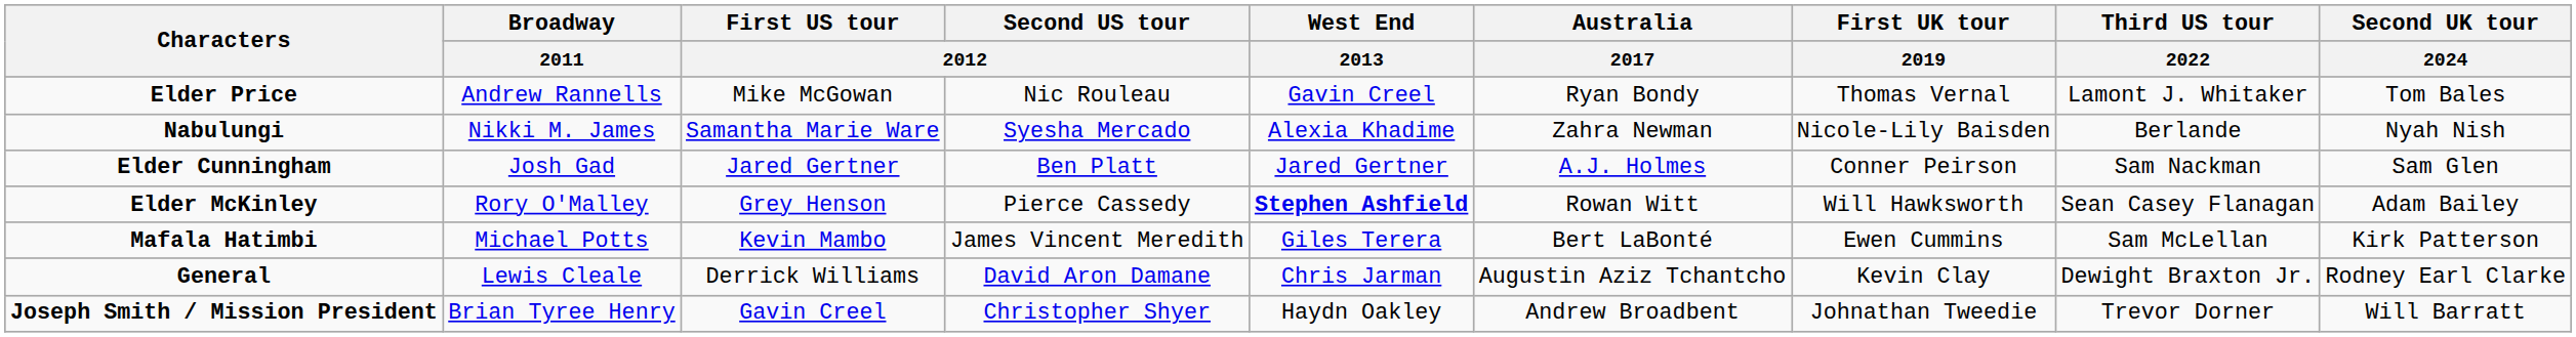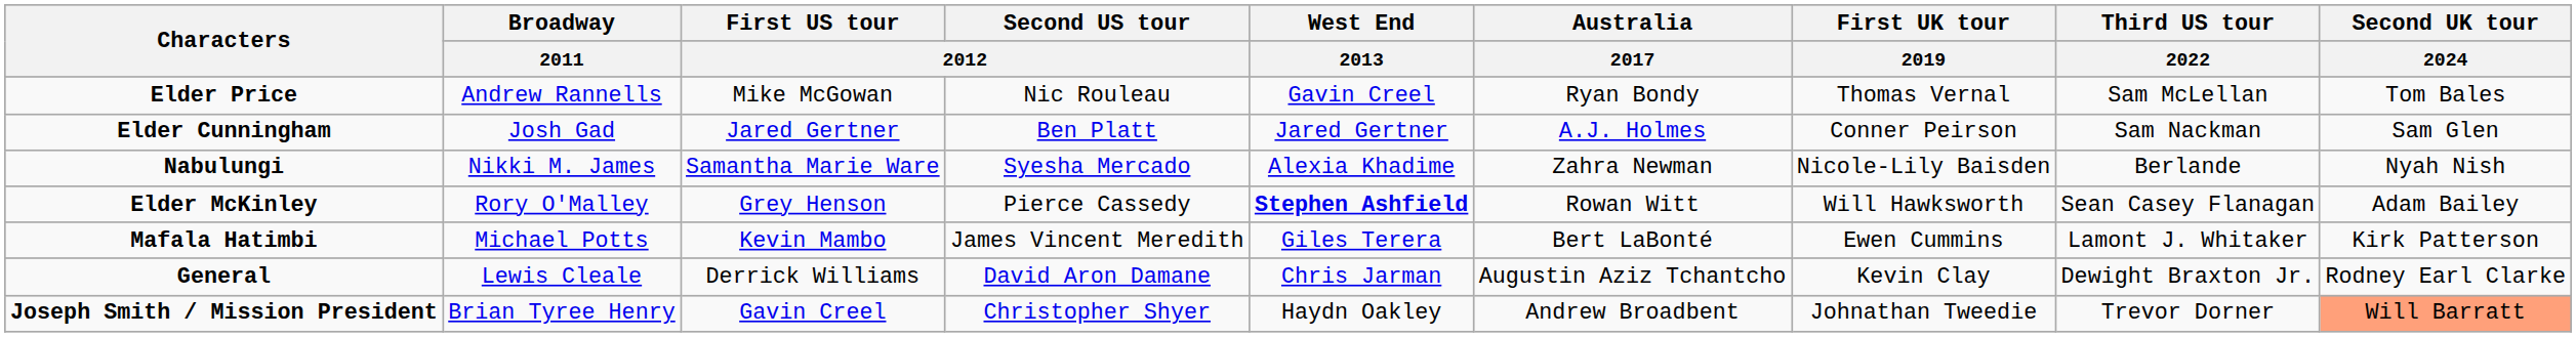Elder Price | Third US tour / 2022: Lamont J. Whitaker -> Sam McLellan
rows swapped: Elder Cunningham <-> Nabulungi
Mafala Hatimbi | Third US tour / 2022: Sam McLellan -> Lamont J. Whitaker
Joseph Smith / Mission President | Second UK tour / 2024: no background -> lightsalmon background
